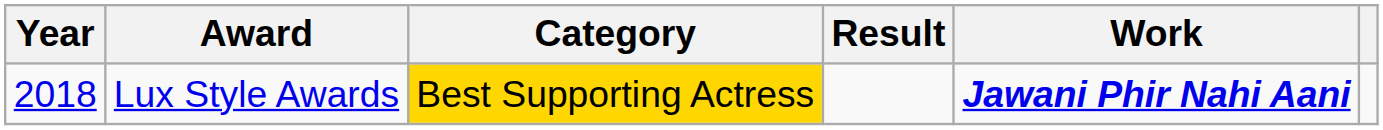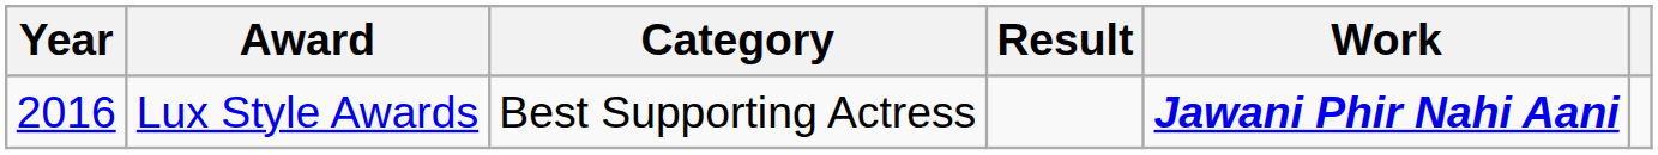Lux Style Awards | Year: 2018 -> 2016
Lux Style Awards | Category: gold background -> no background
